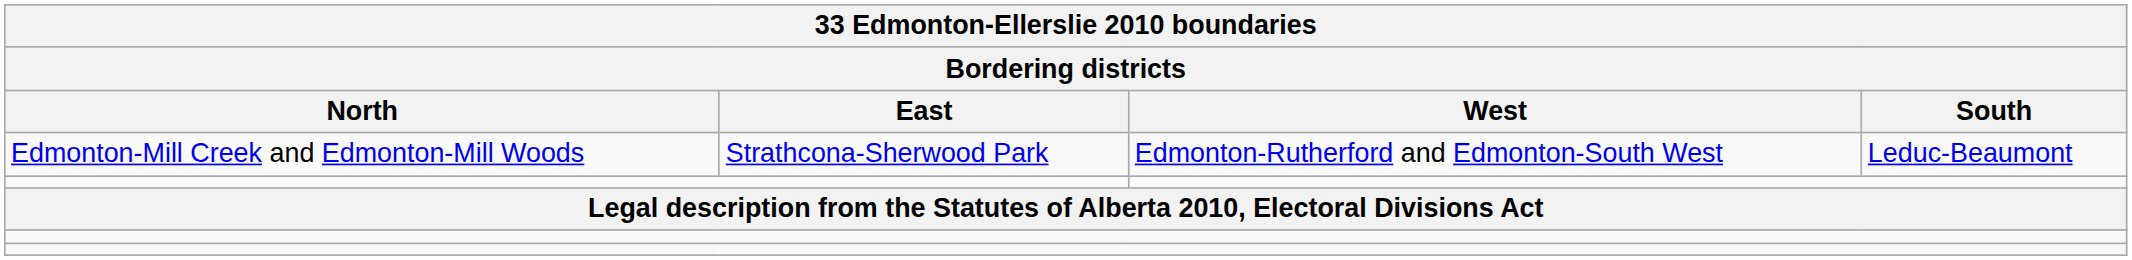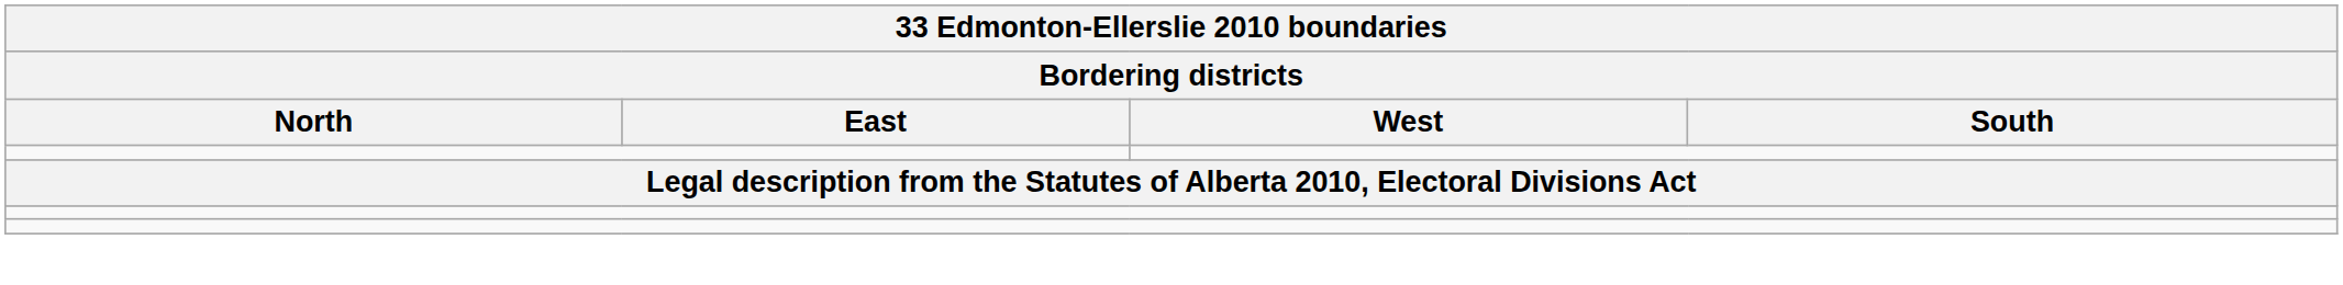- row: Edmonton-Mill Creek and Edmonton-Mill Woods | Strathcona-Sherwood Park | Edmonton-Rutherford and Edmonton-South West | Leduc-Beaumont
